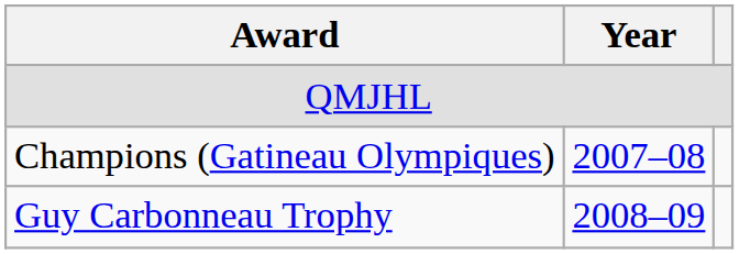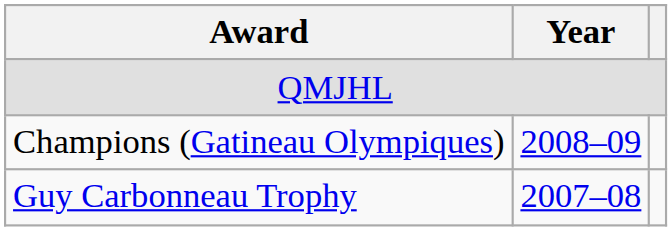Champions (Gatineau Olympiques) | Year: 2007–08 -> 2008–09
Guy Carbonneau Trophy | Year: 2008–09 -> 2007–08
